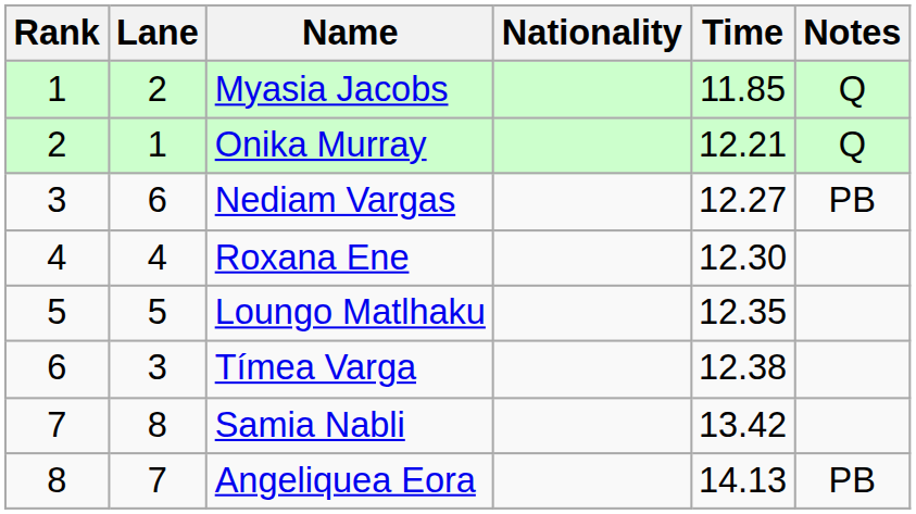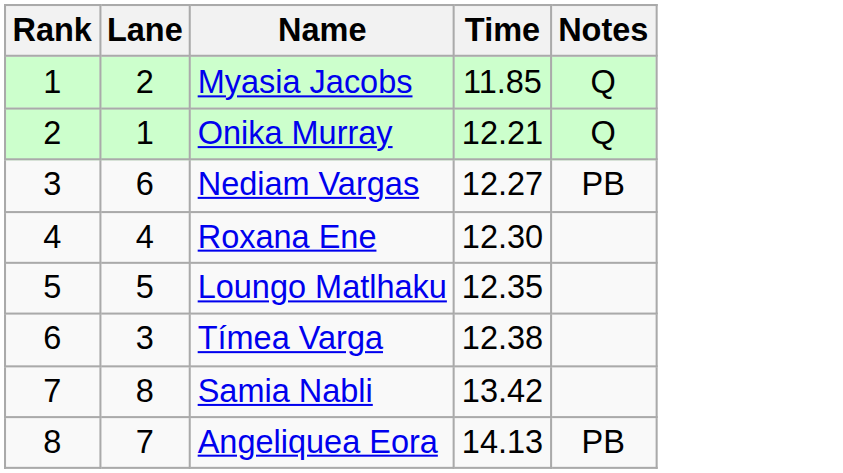- column: Nationality
